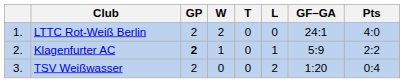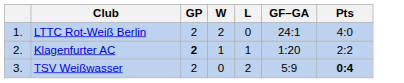- column: T | 0 | 0 | 0
Klagenfurter AC | GF–GA: 5:9 -> 1:20
TSV Weißwasser | GF–GA: 1:20 -> 5:9
TSV Weißwasser | Pts: normal -> bold
